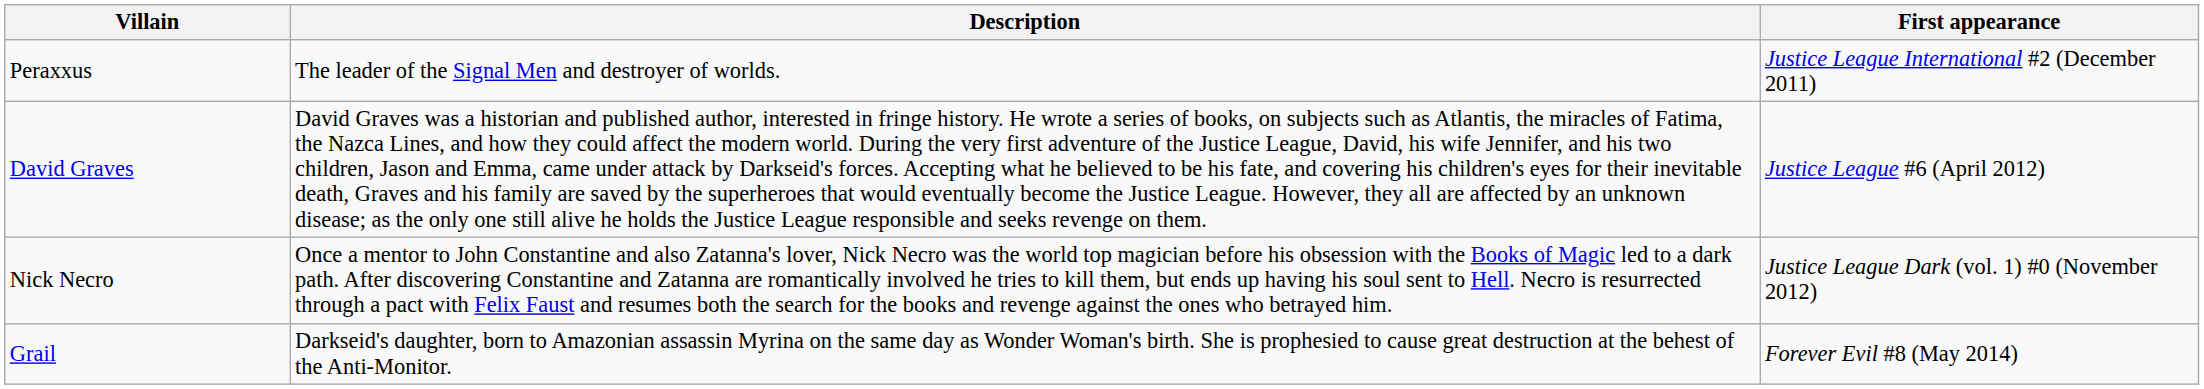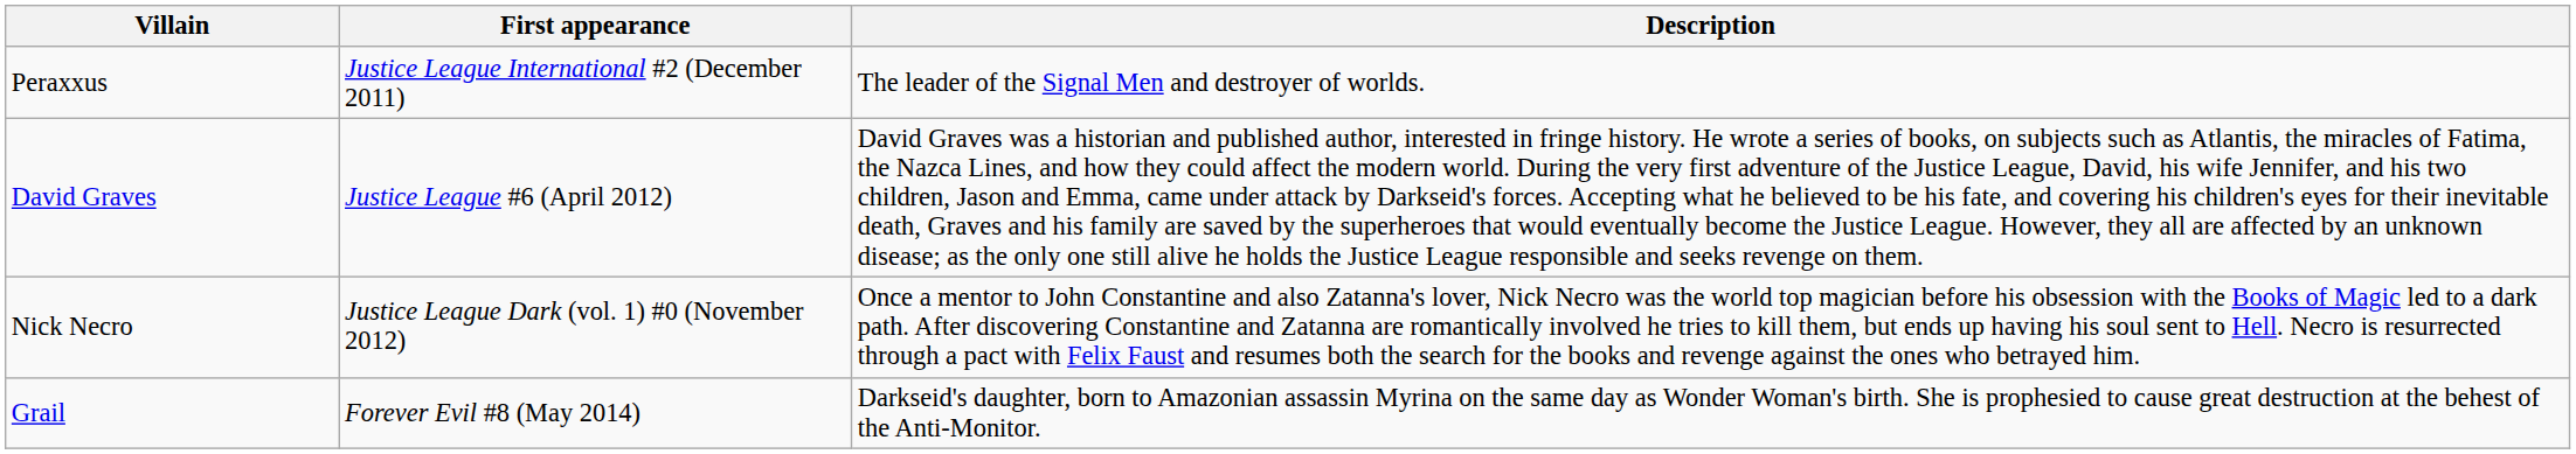columns swapped: First appearance <-> Description
